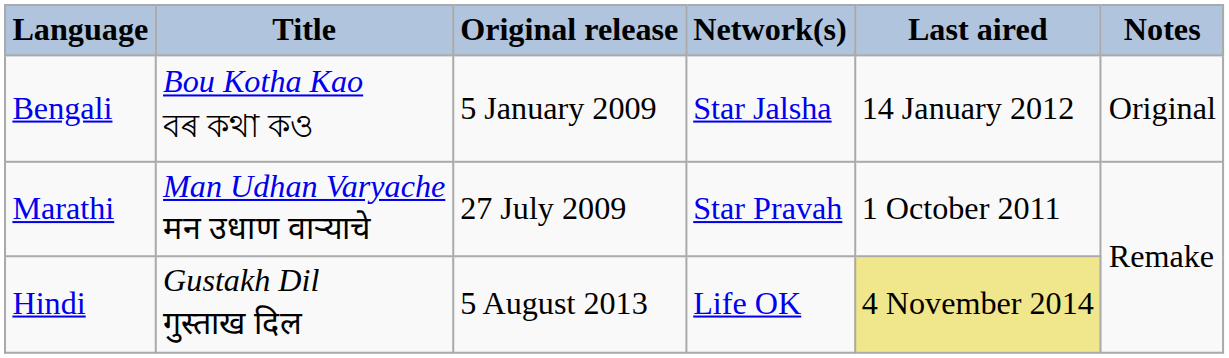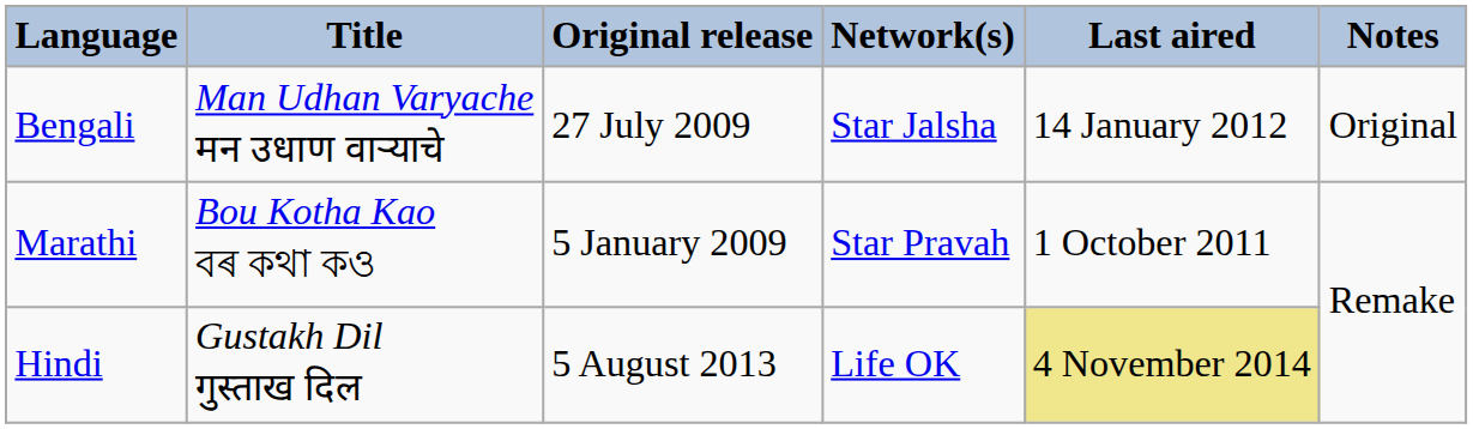Bengali | Title: Bou Kotha Kao বৰ কথা কও -> Man Udhan Varyache मन उधाण वाऱ्याचे
Bengali | Original release: 5 January 2009 -> 27 July 2009
Marathi | Title: Man Udhan Varyache मन उधाण वाऱ्याचे -> Bou Kotha Kao বৰ কথা কও
Marathi | Original release: 27 July 2009 -> 5 January 2009
